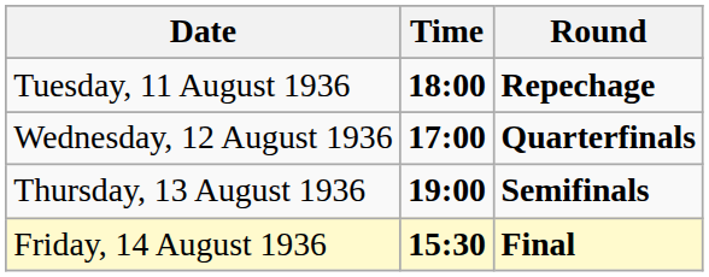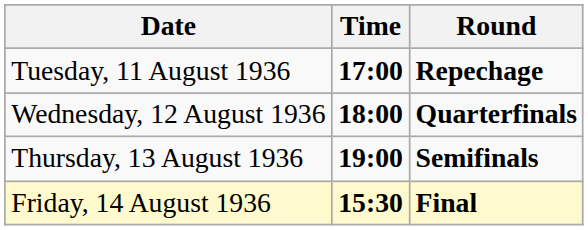Tuesday, 11 August 1936 | Time: 18:00 -> 17:00
Wednesday, 12 August 1936 | Time: 17:00 -> 18:00
